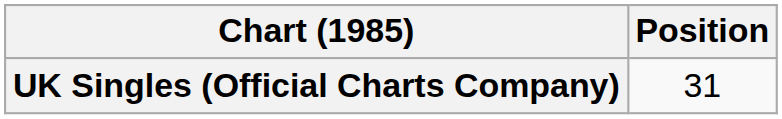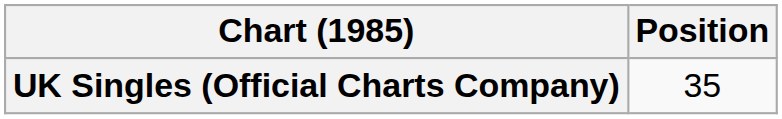UK Singles (Official Charts Company) | Position: 31 -> 35
